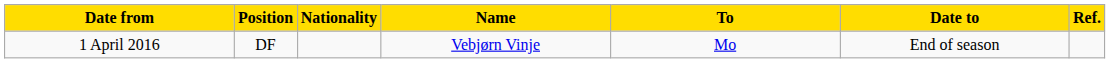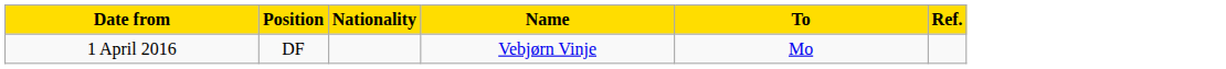- column: Date to | End of season
